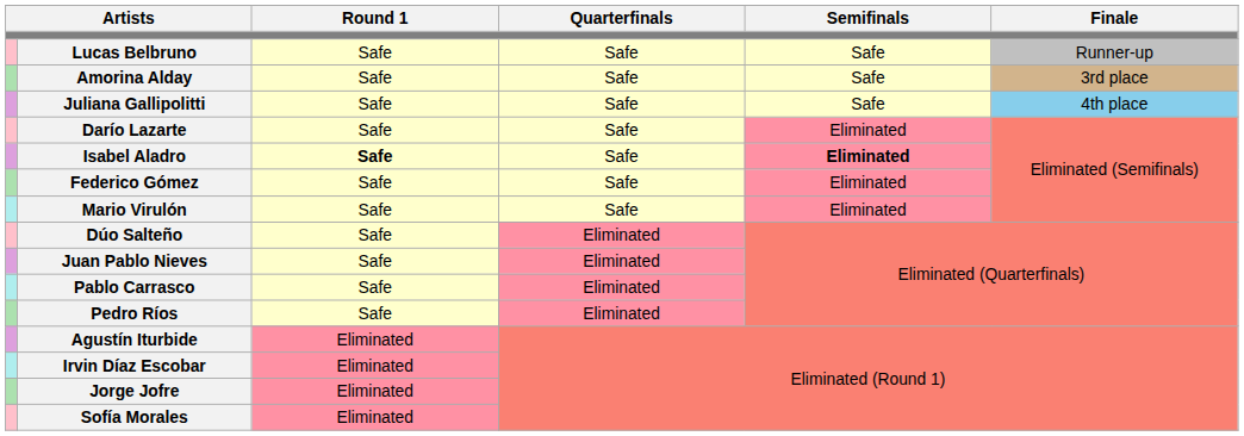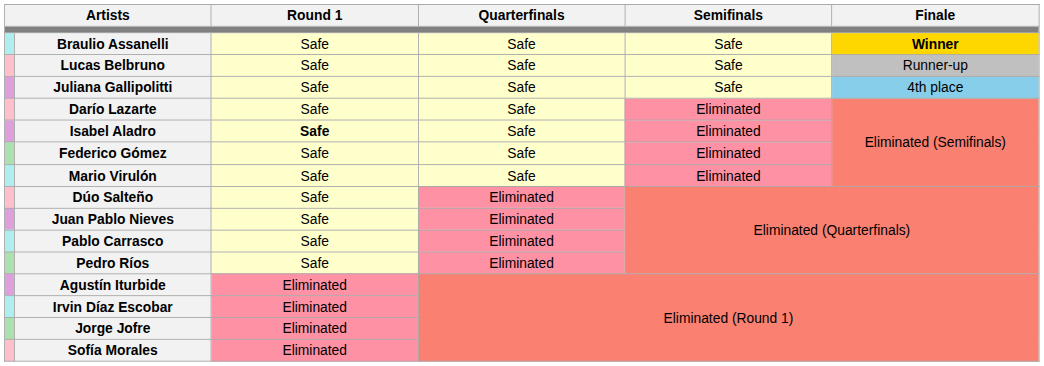+ row: Braulio Assanelli | Safe | Safe | Safe | Winner
- row: Amorina Alday | Safe | Safe | Safe | 3rd place
Isabel Aladro | Semifinals: bold -> normal
